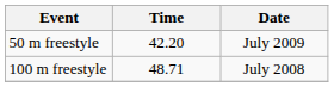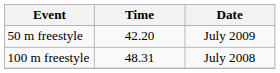100 m freestyle | Time: 48.71 -> 48.31
